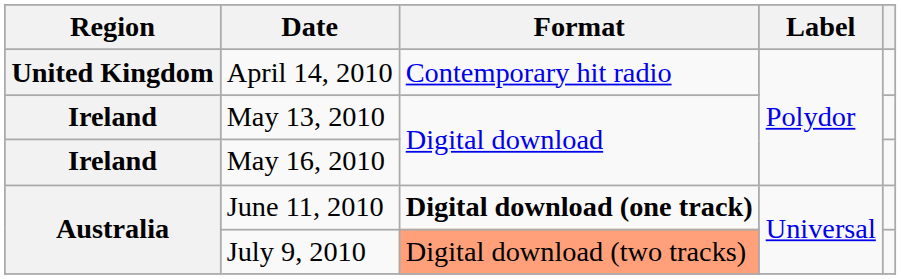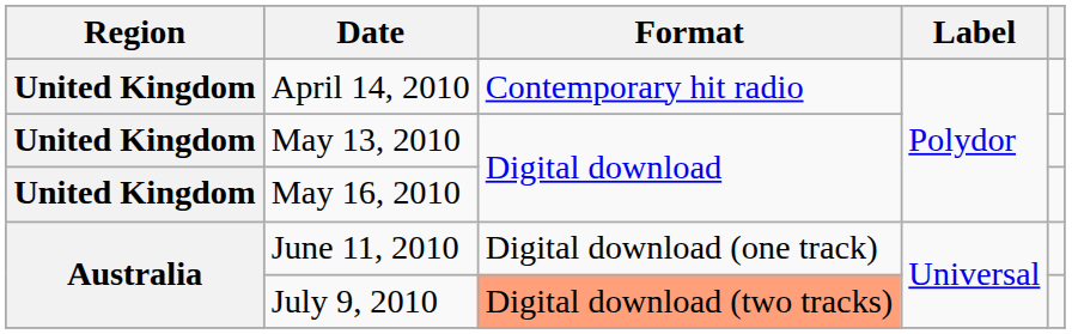May 13, 2010 | Region: Ireland -> United Kingdom
May 16, 2010 | Region: Ireland -> United Kingdom
June 11, 2010 | Format: bold -> normal
